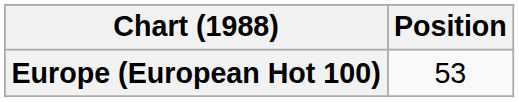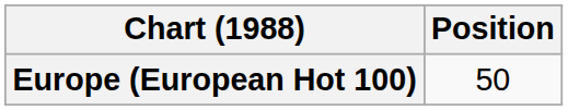Europe (European Hot 100) | Position: 53 -> 50
